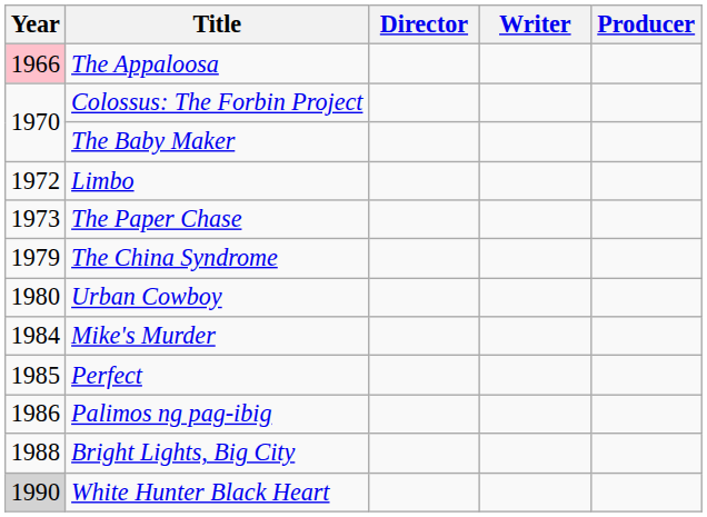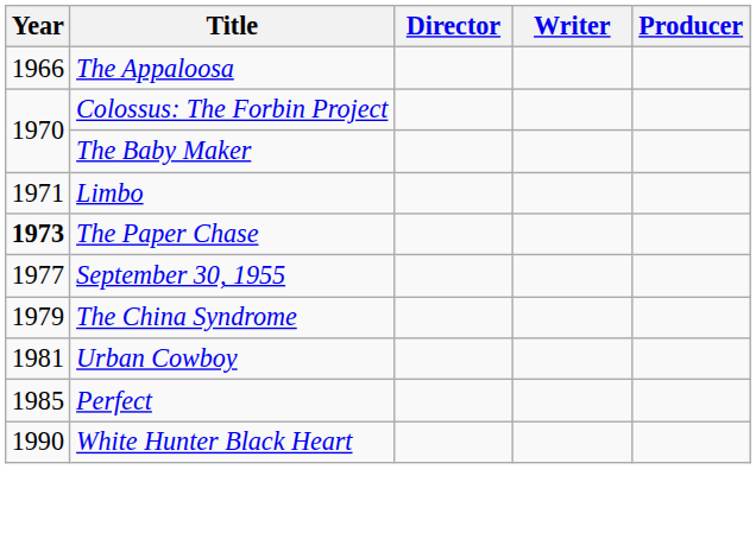The Appaloosa | Year: pink background -> no background
Limbo | Year: 1972 -> 1971
The Paper Chase | Year: normal -> bold
+ row: 1977 | September 30, 1955
Urban Cowboy | Year: 1980 -> 1981
- row: 1984 | Mike's Murder
- row: 1986 | Palimos ng pag-ibig
- row: 1988 | Bright Lights, Big City
White Hunter Black Heart | Year: lightgrey background -> no background
